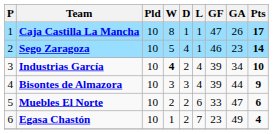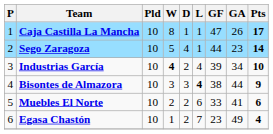Sego Zaragoza | GF: 46 -> 44
Bisontes de Almazora | L: normal -> bold
Bisontes de Almazora | GF: 39 -> 38
Muebles El Norte | GA: 47 -> 41
